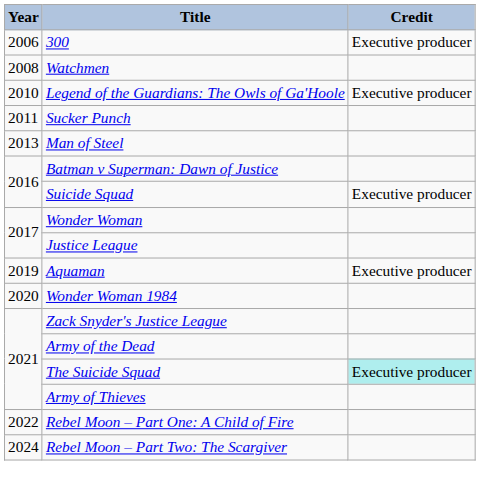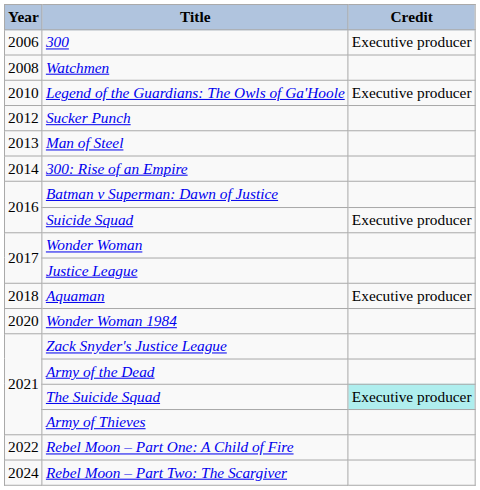Sucker Punch | Year: 2011 -> 2012
+ row: 2014 | 300: Rise of an Empire
Aquaman | Year: 2019 -> 2018
